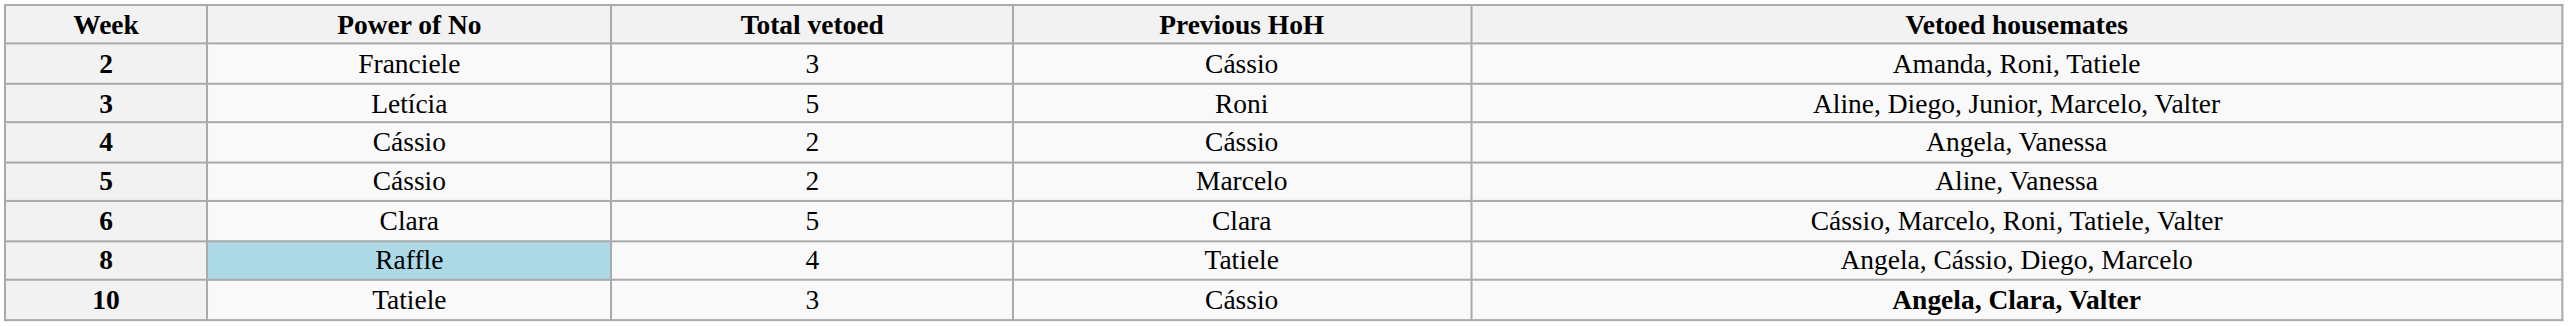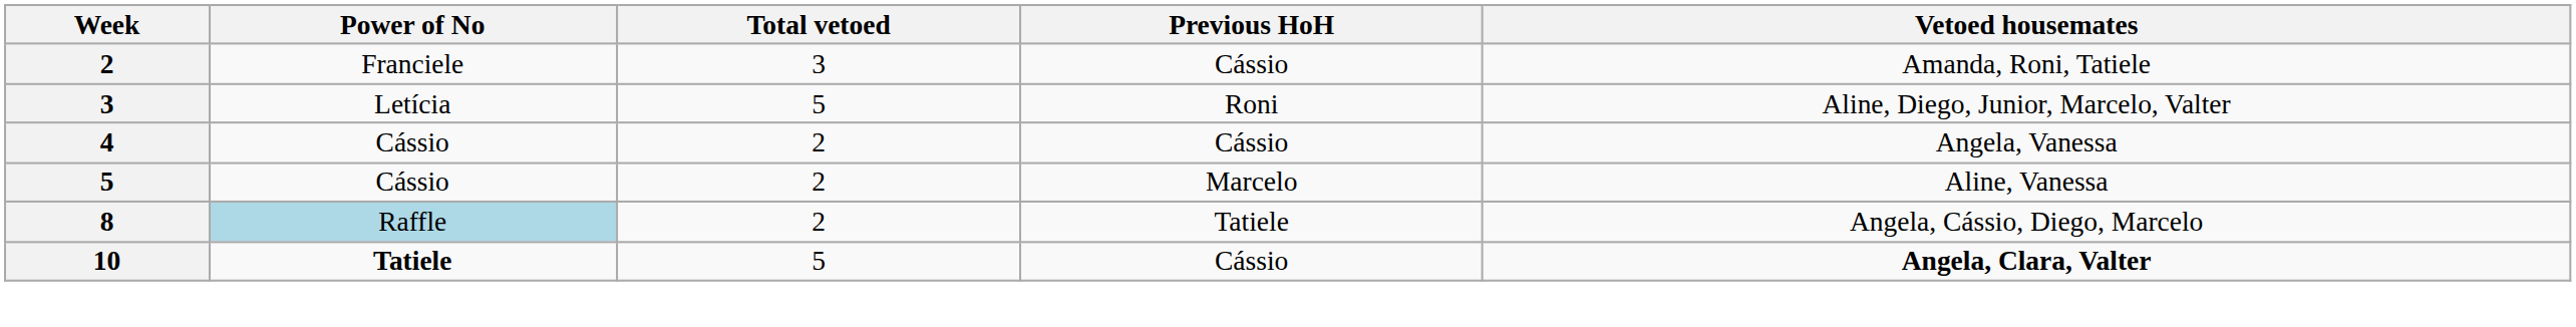- row: 6 | Clara | 5 | Clara | Cássio, Marcelo, Roni, Tatiele, Valter
8 | Total vetoed: 4 -> 2
10 | Power of No: normal -> bold
10 | Total vetoed: 3 -> 5
